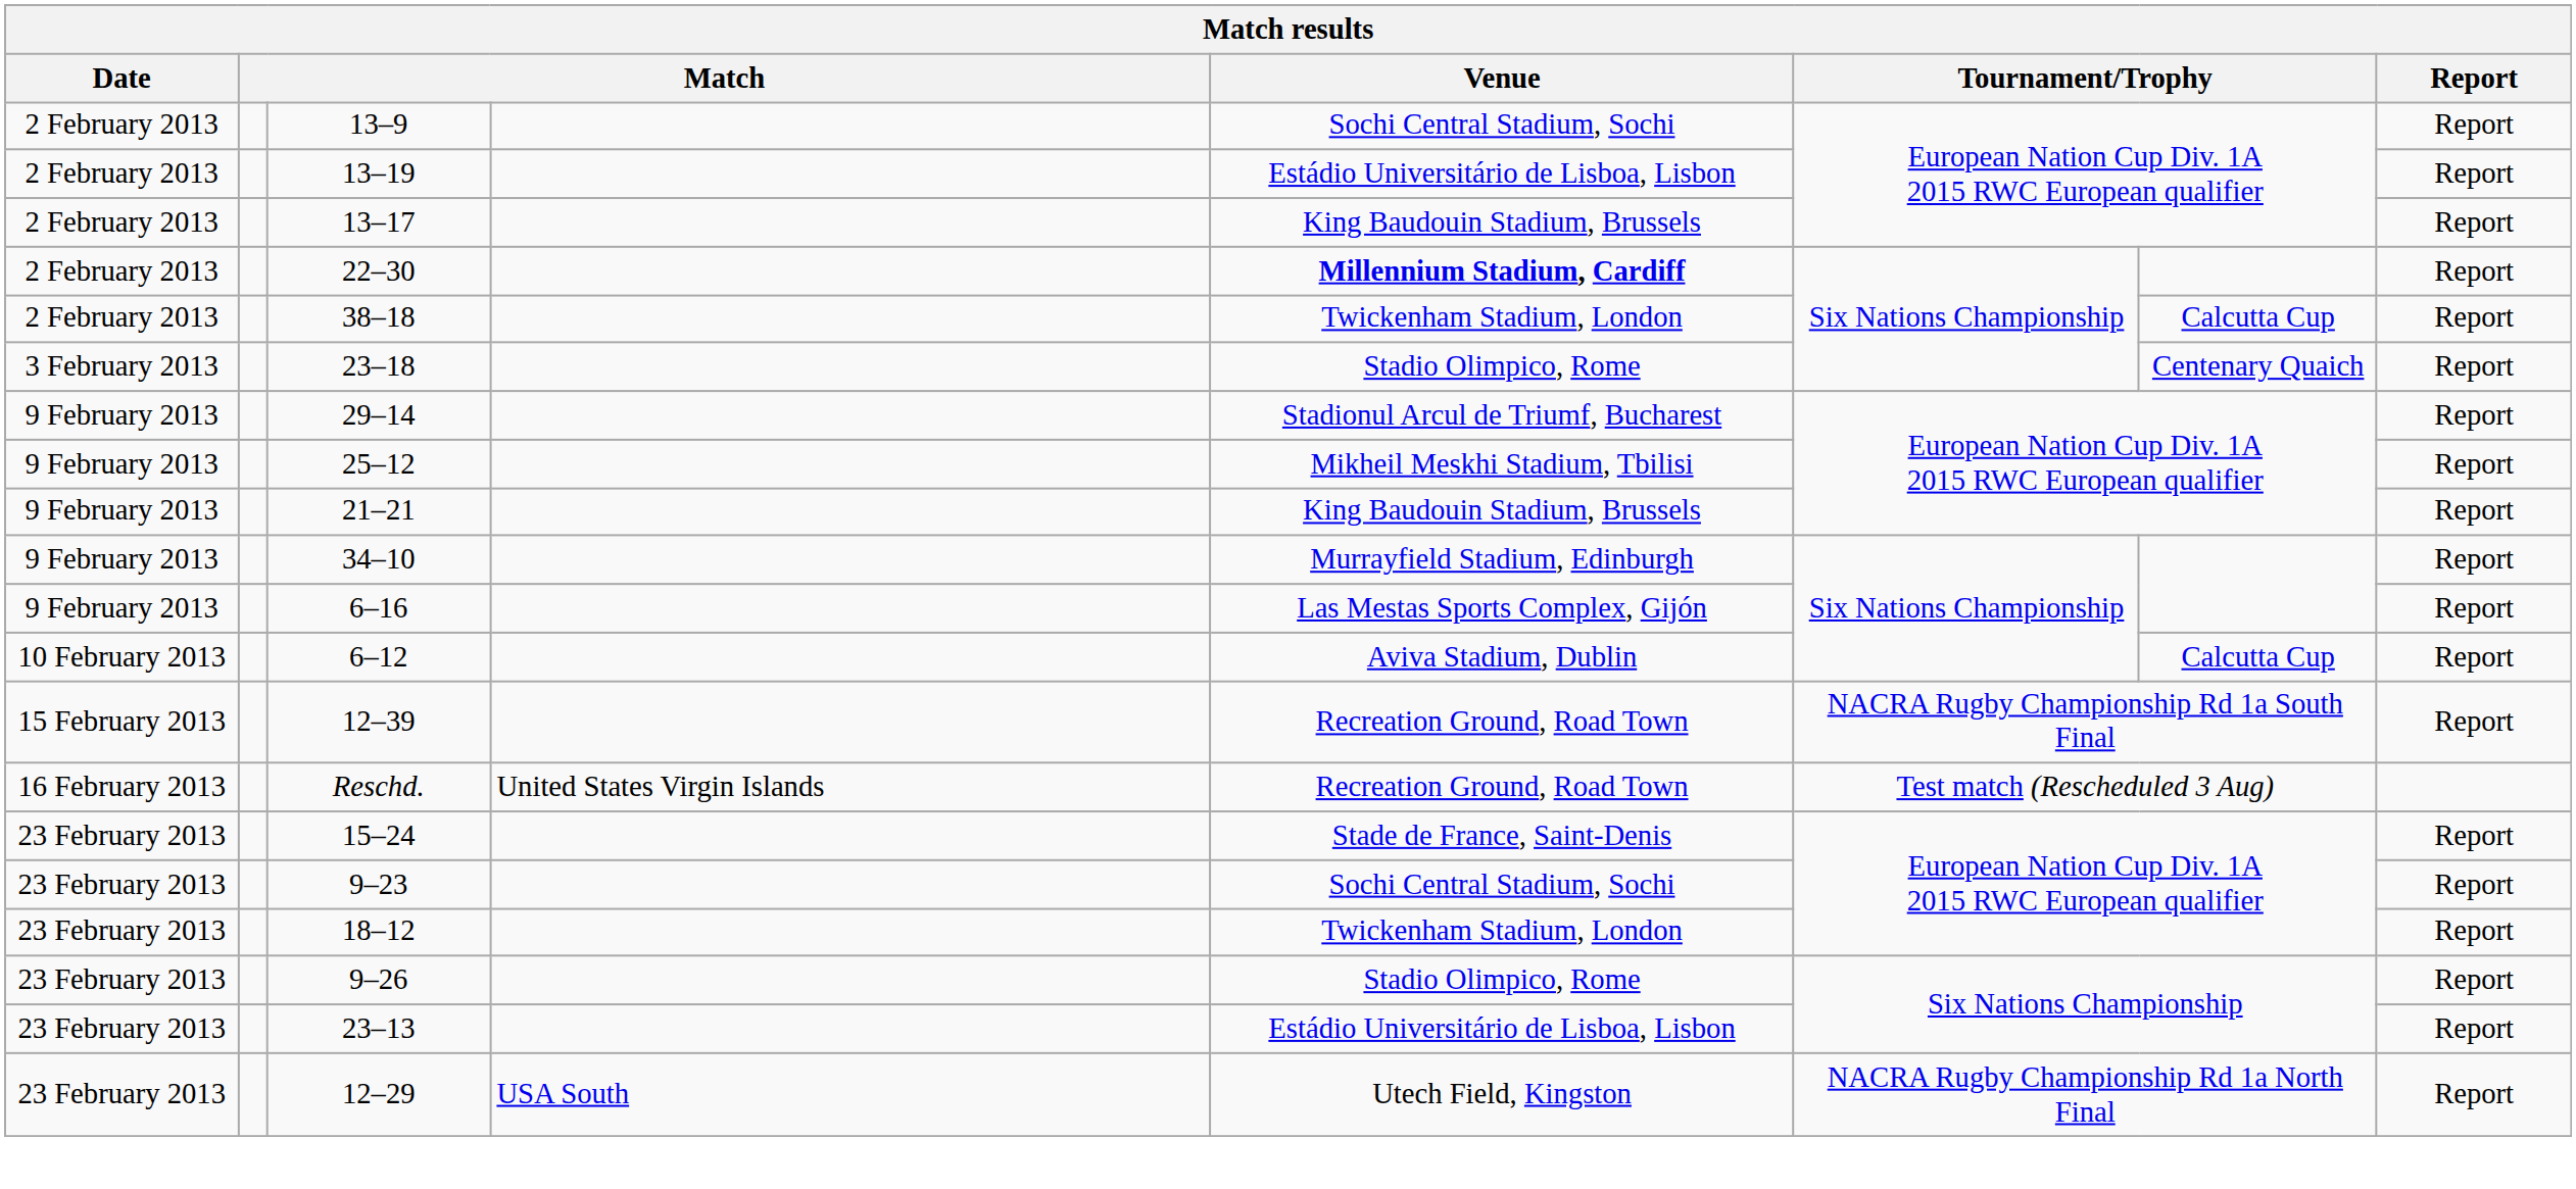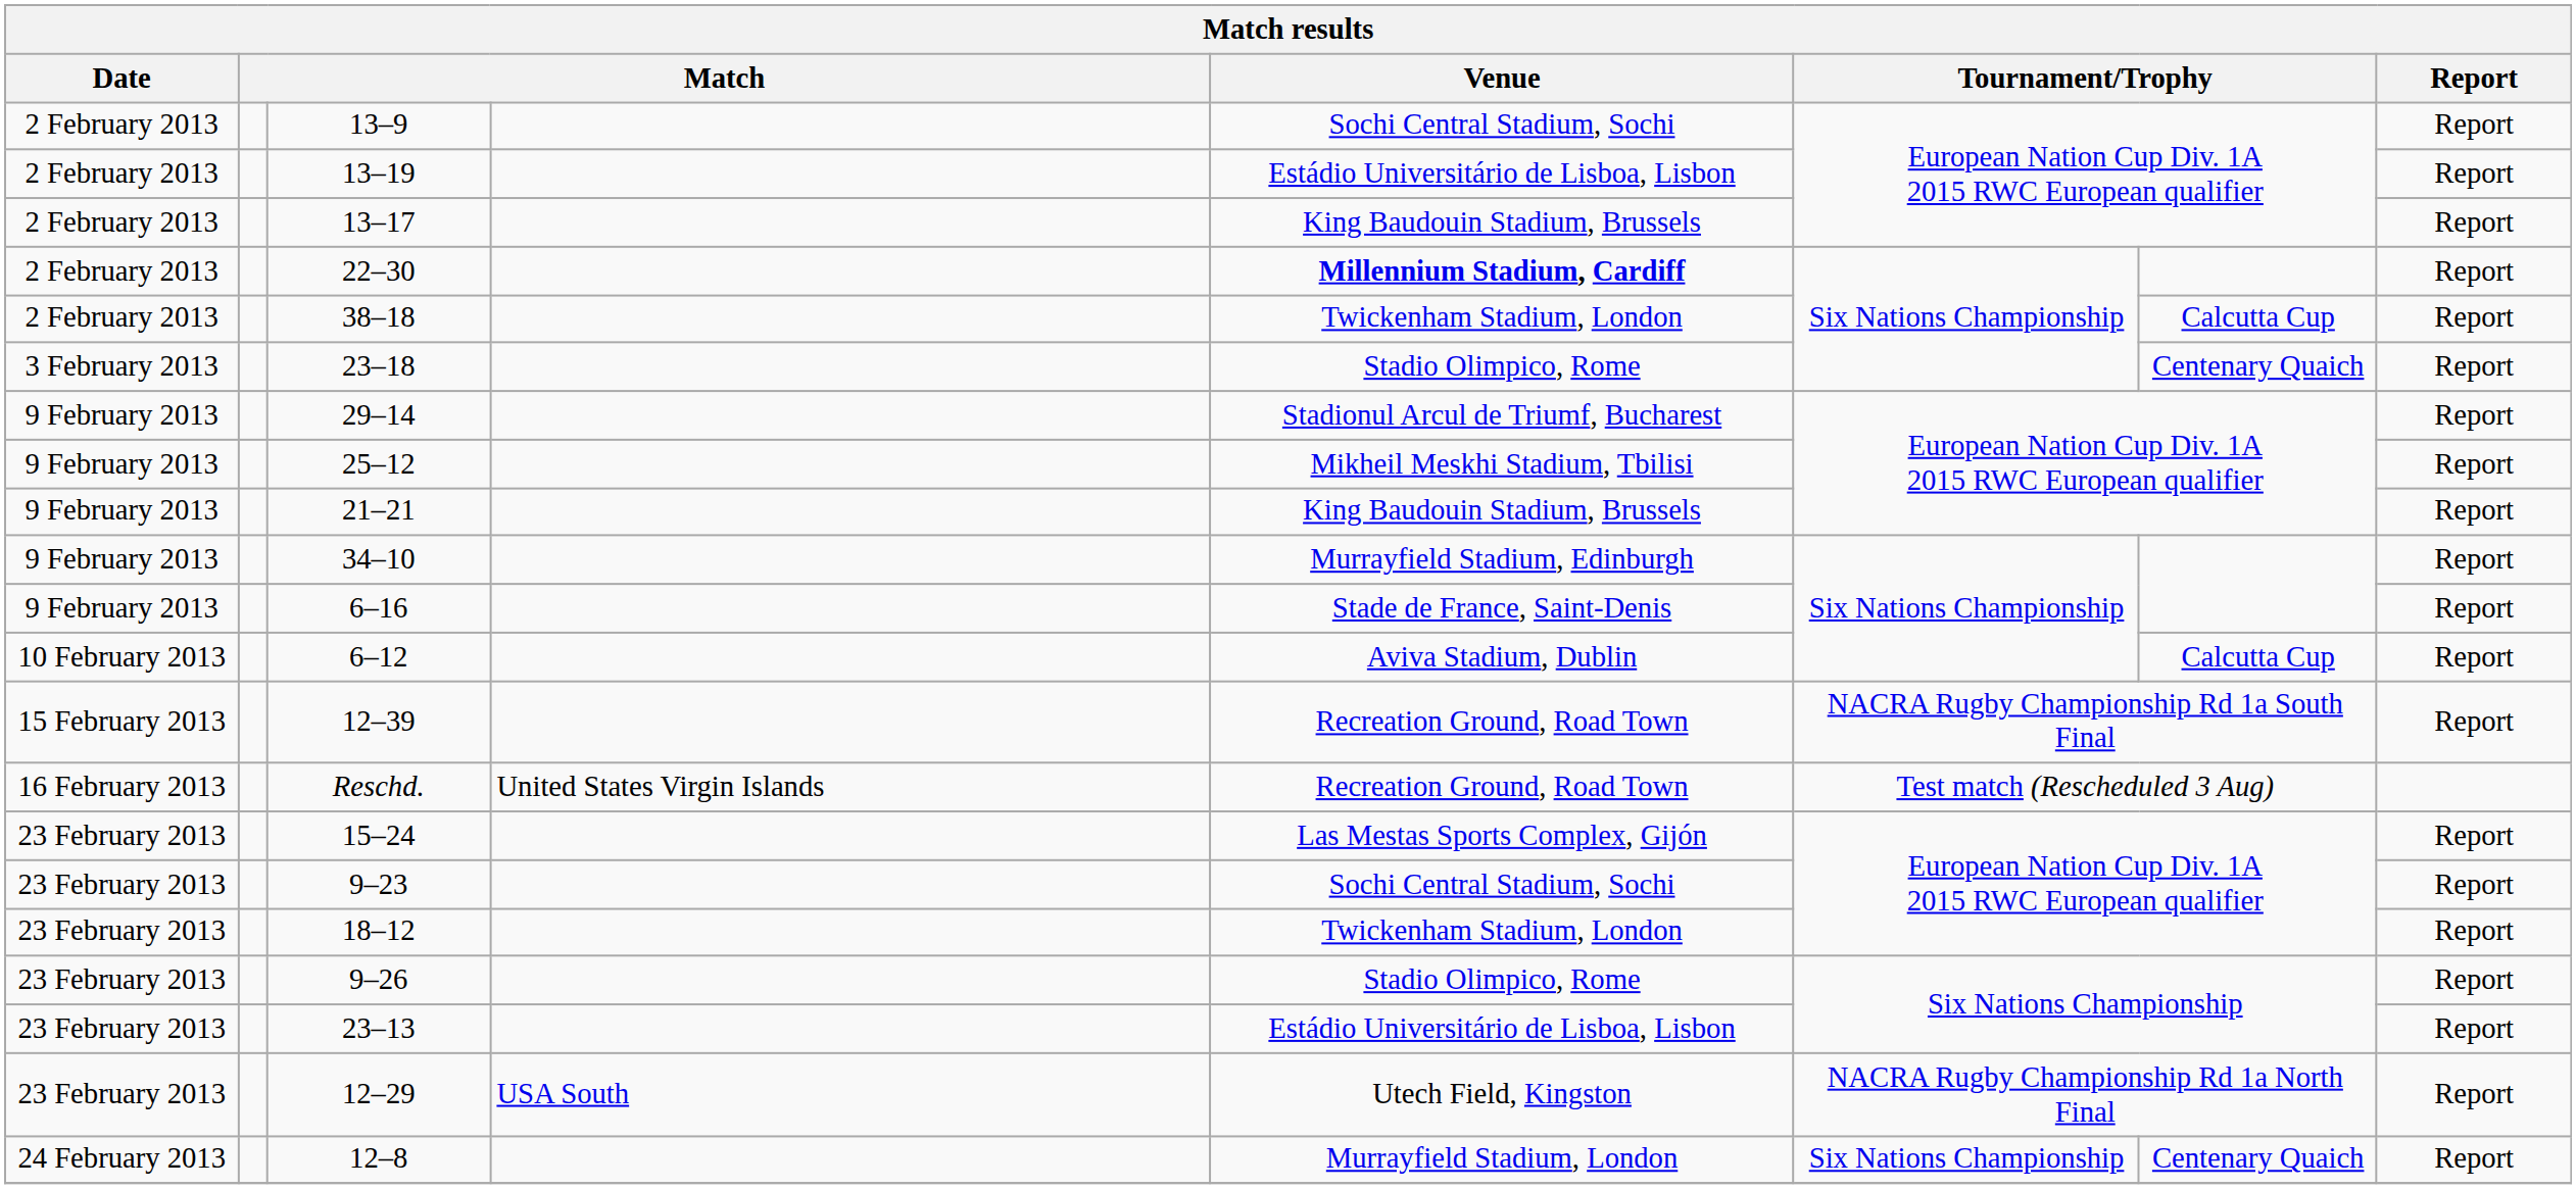6–16 | Venue: Las Mestas Sports Complex, Gijón -> Stade de France, Saint-Denis
15–24 | Venue: Stade de France, Saint-Denis -> Las Mestas Sports Complex, Gijón
+ row: 24 February 2013 | 12–8 | Murrayfield Stadium, London | Six Nations Championship | Centenary Quaich | Report
